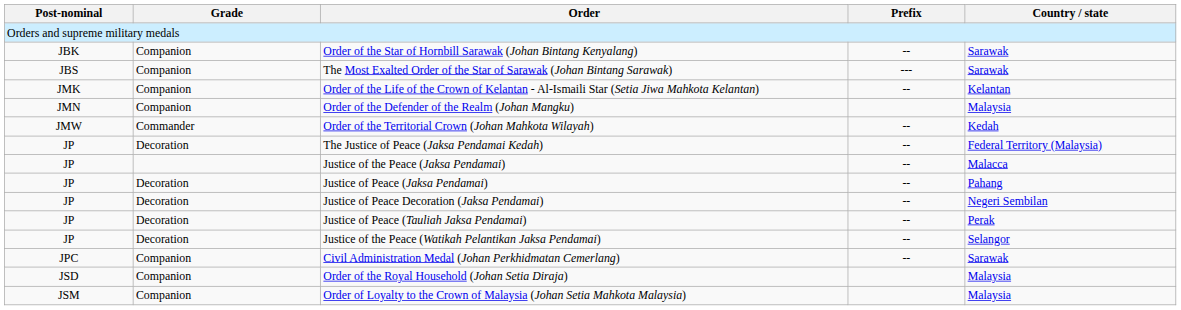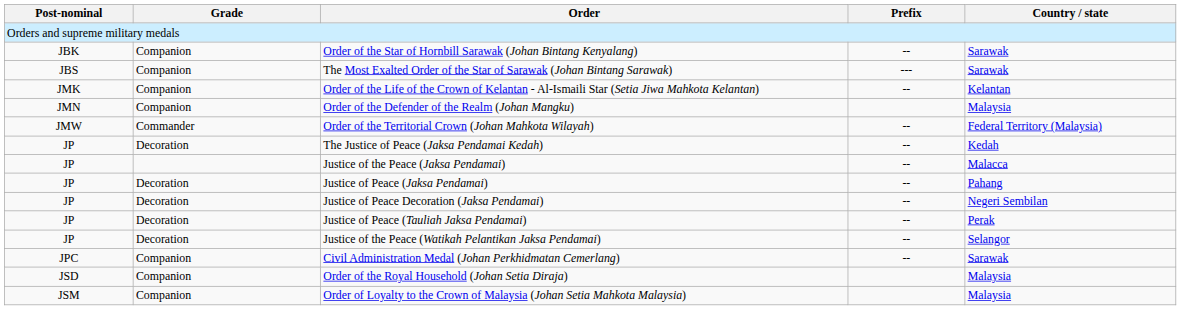Order of the Territorial Crown (Johan Mahkota Wilayah) | Country / state: Kedah -> Federal Territory (Malaysia)
The Justice of Peace (Jaksa Pendamai Kedah) | Country / state: Federal Territory (Malaysia) -> Kedah
